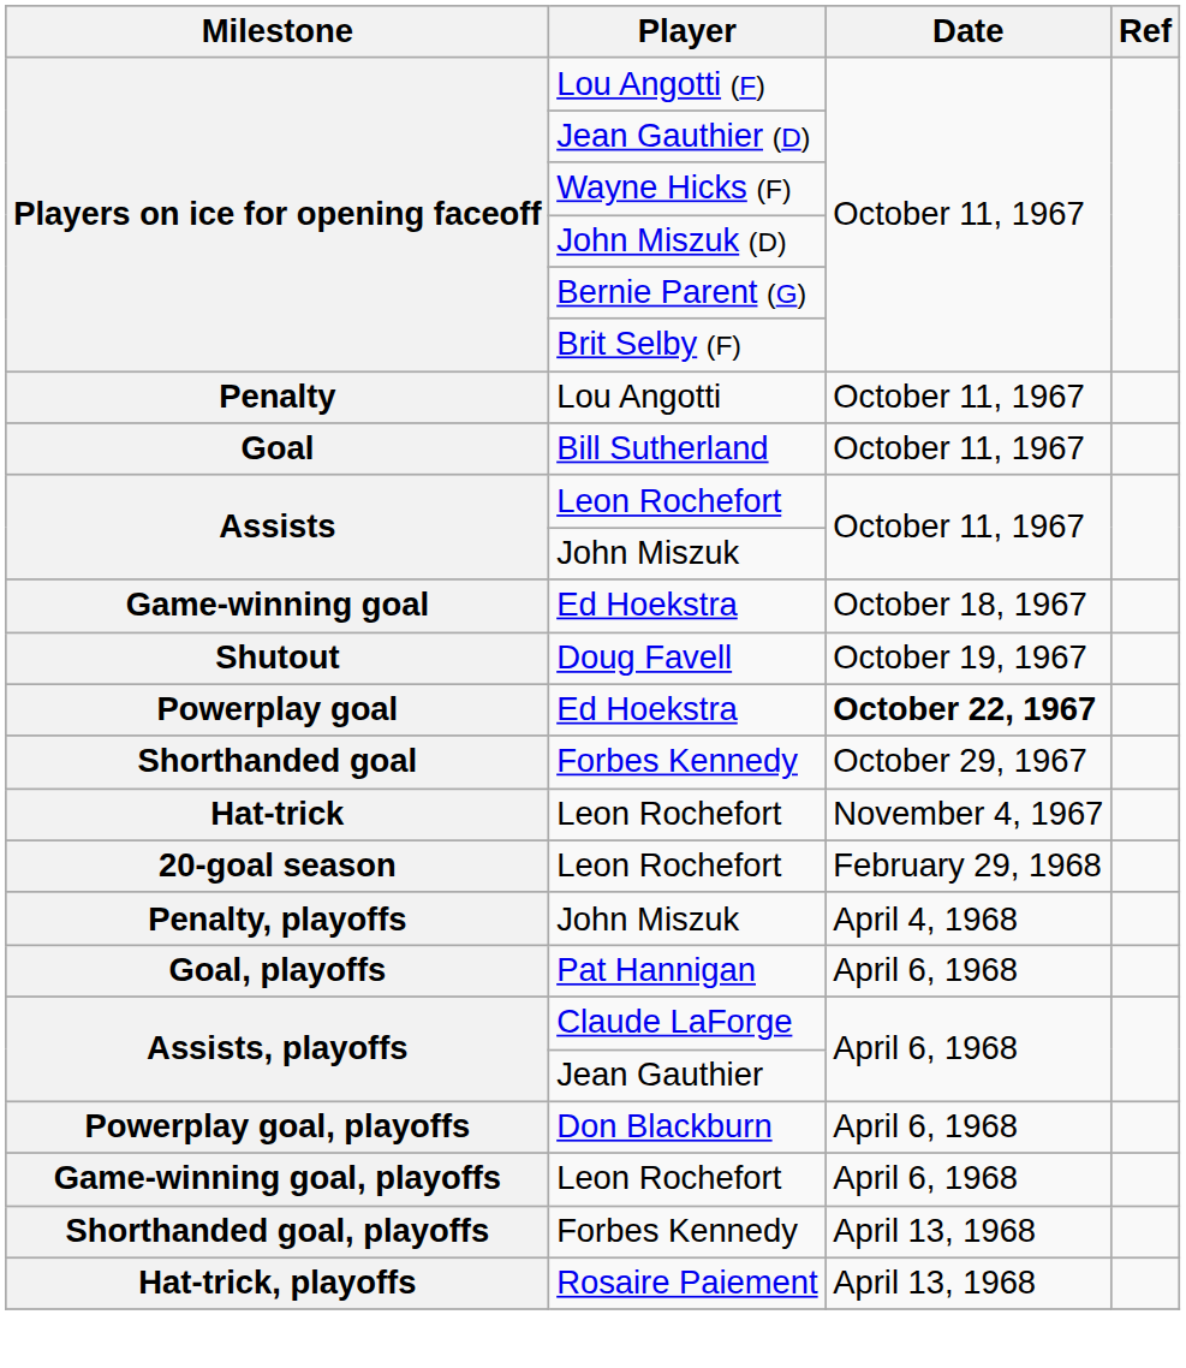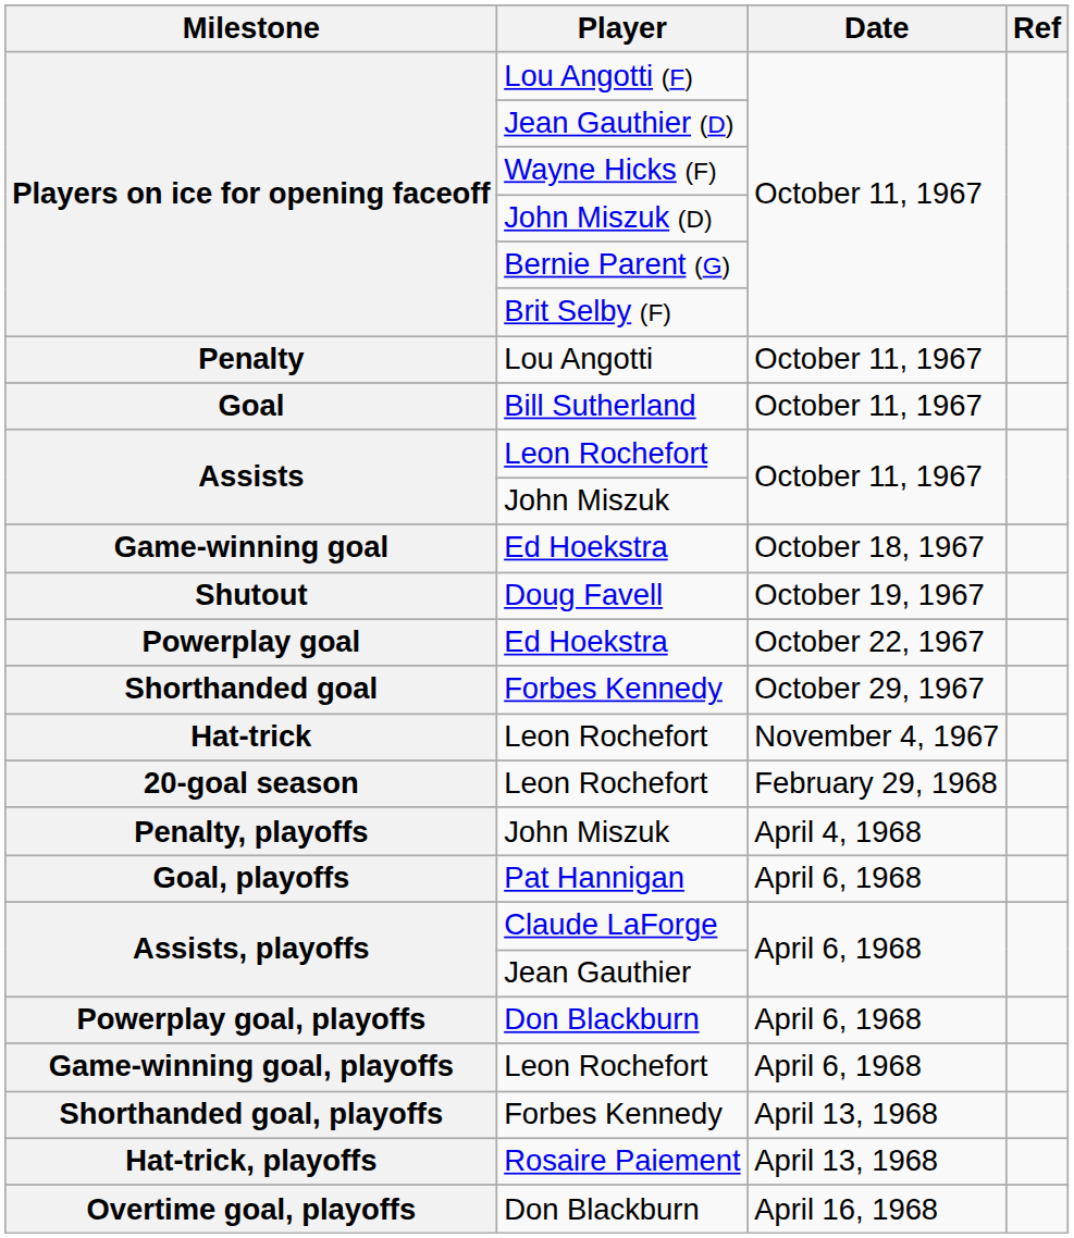Powerplay goal | Date: bold -> normal
+ row: Overtime goal, playoffs | Don Blackburn | April 16, 1968
